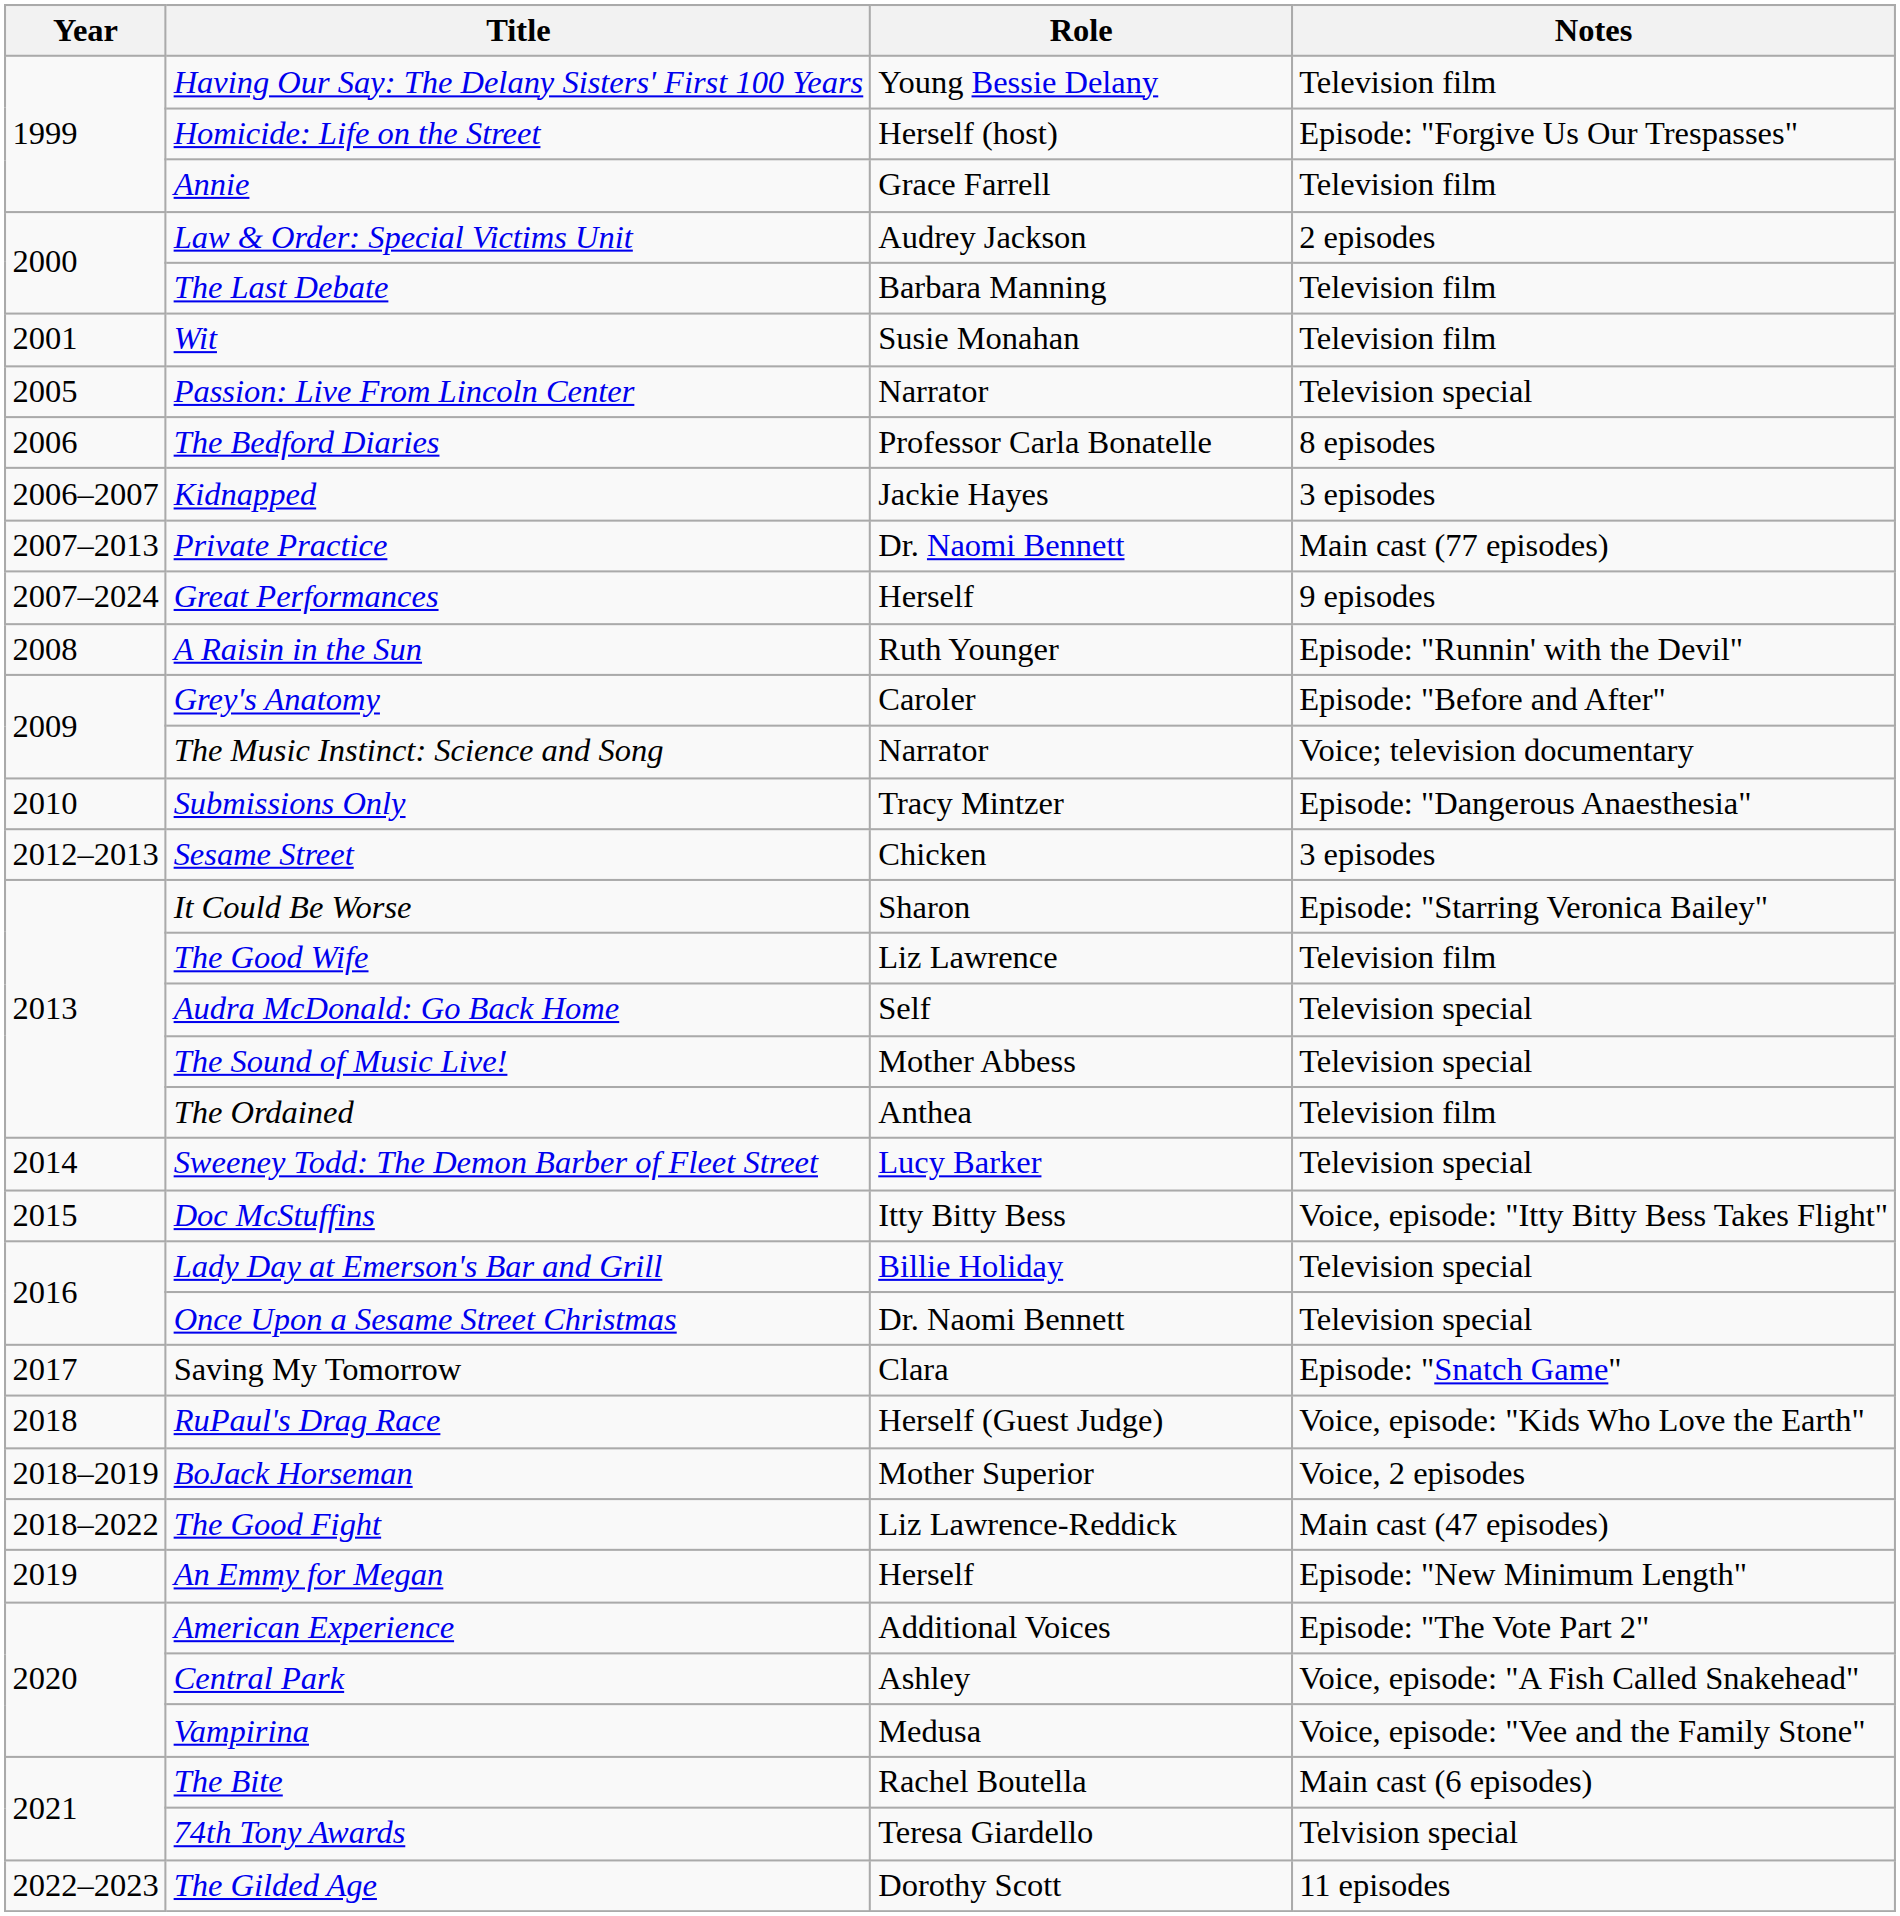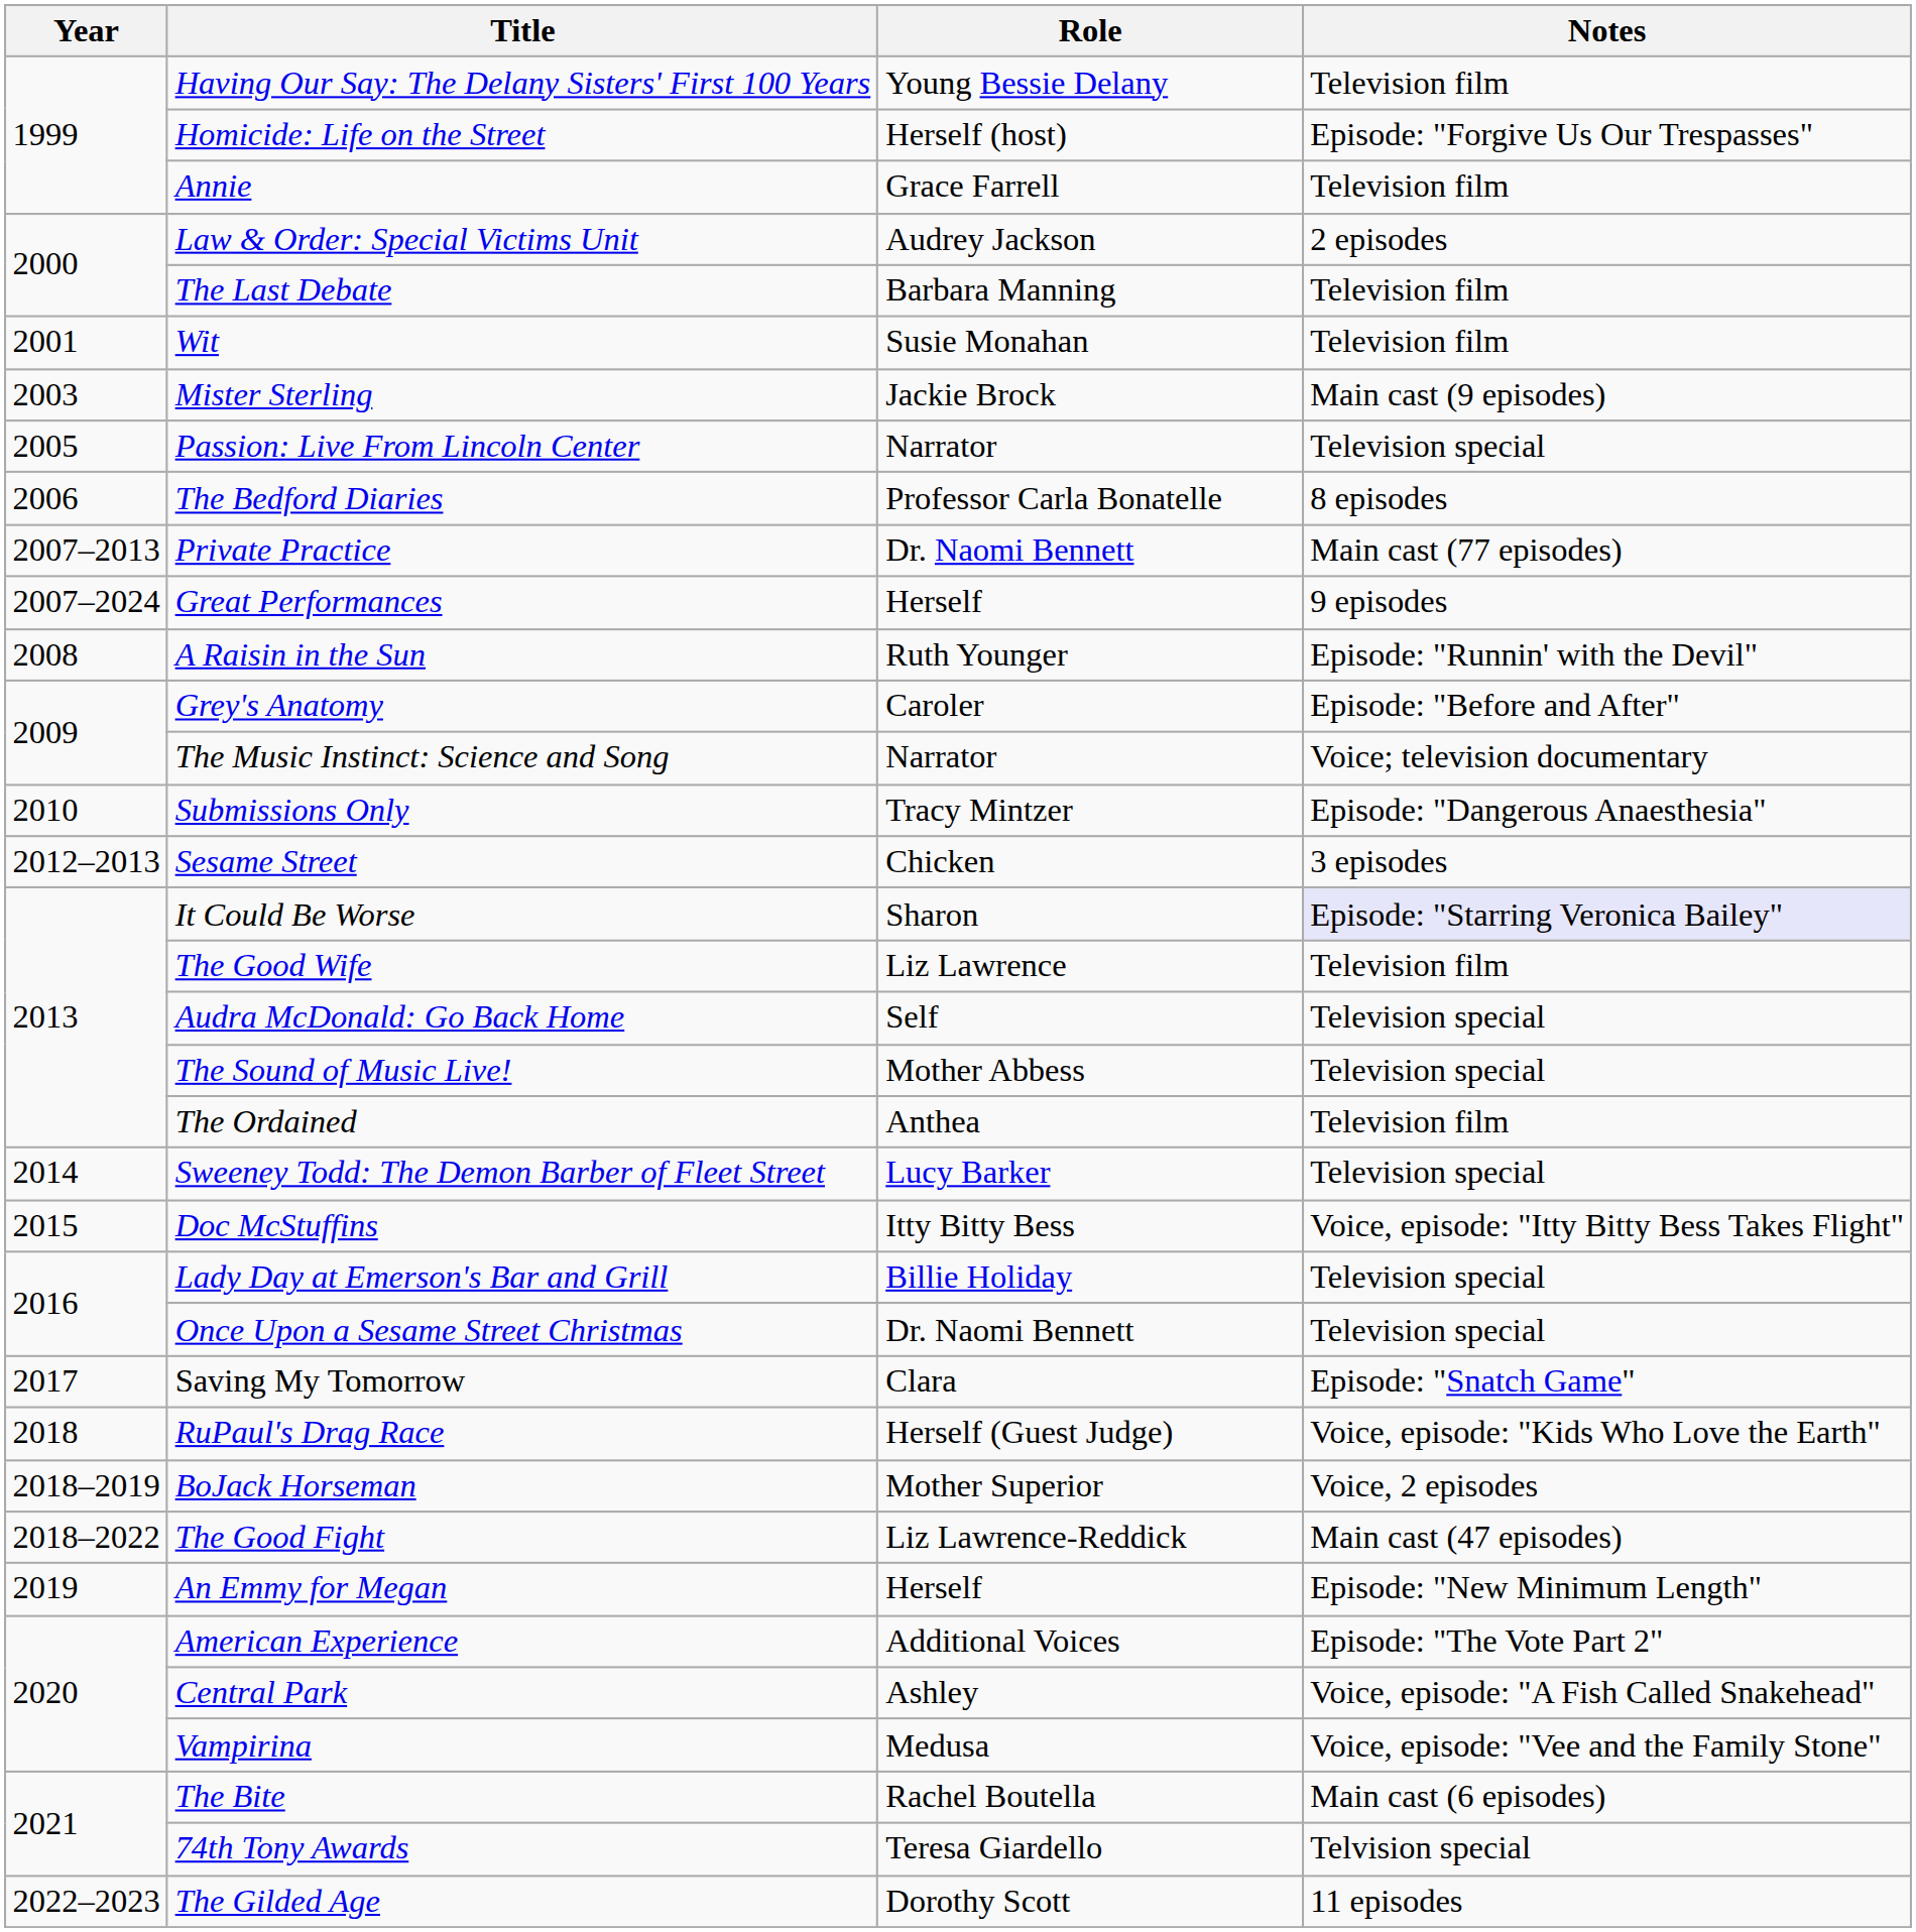+ row: 2003 | Mister Sterling | Jackie Brock | Main cast (9 episodes)
- row: 2006–2007 | Kidnapped | Jackie Hayes | 3 episodes
It Could Be Worse | Notes: no background -> lavender background
